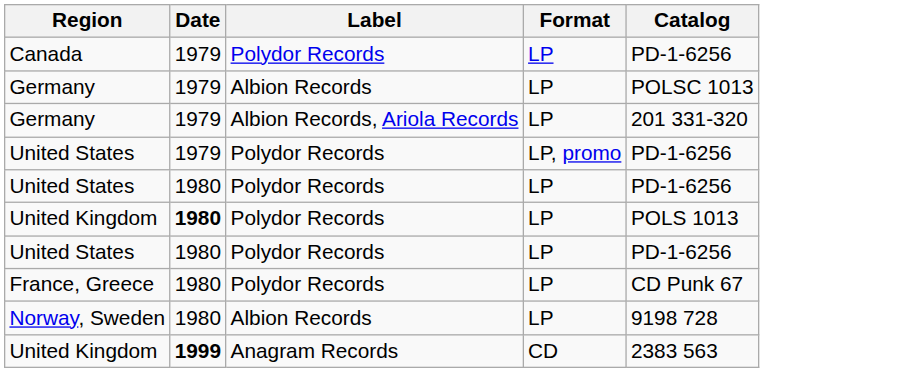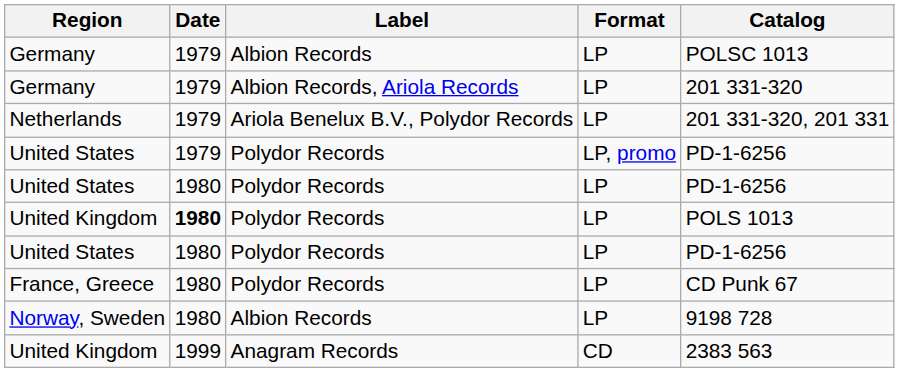- row: Canada | 1979 | Polydor Records | LP | PD-1-6256
+ row: Netherlands | 1979 | Ariola Benelux B.V., Polydor Records | LP | 201 331-320, 201 331
United Kingdom / Anagram Records | Date: bold -> normal
